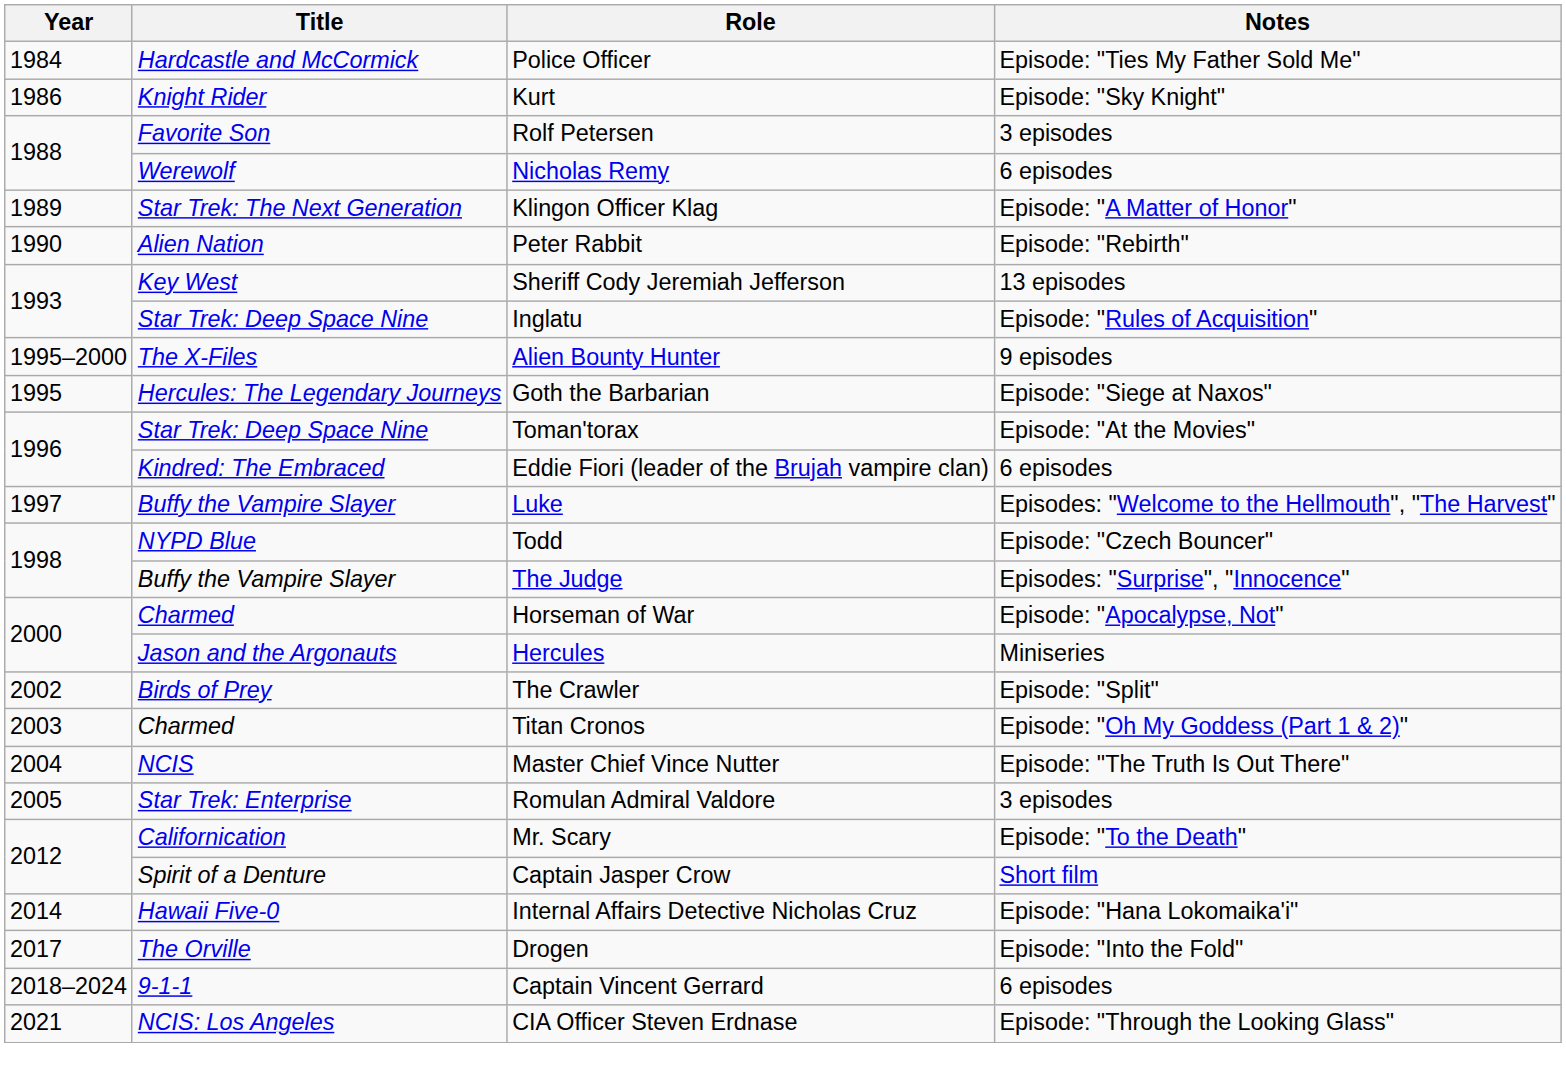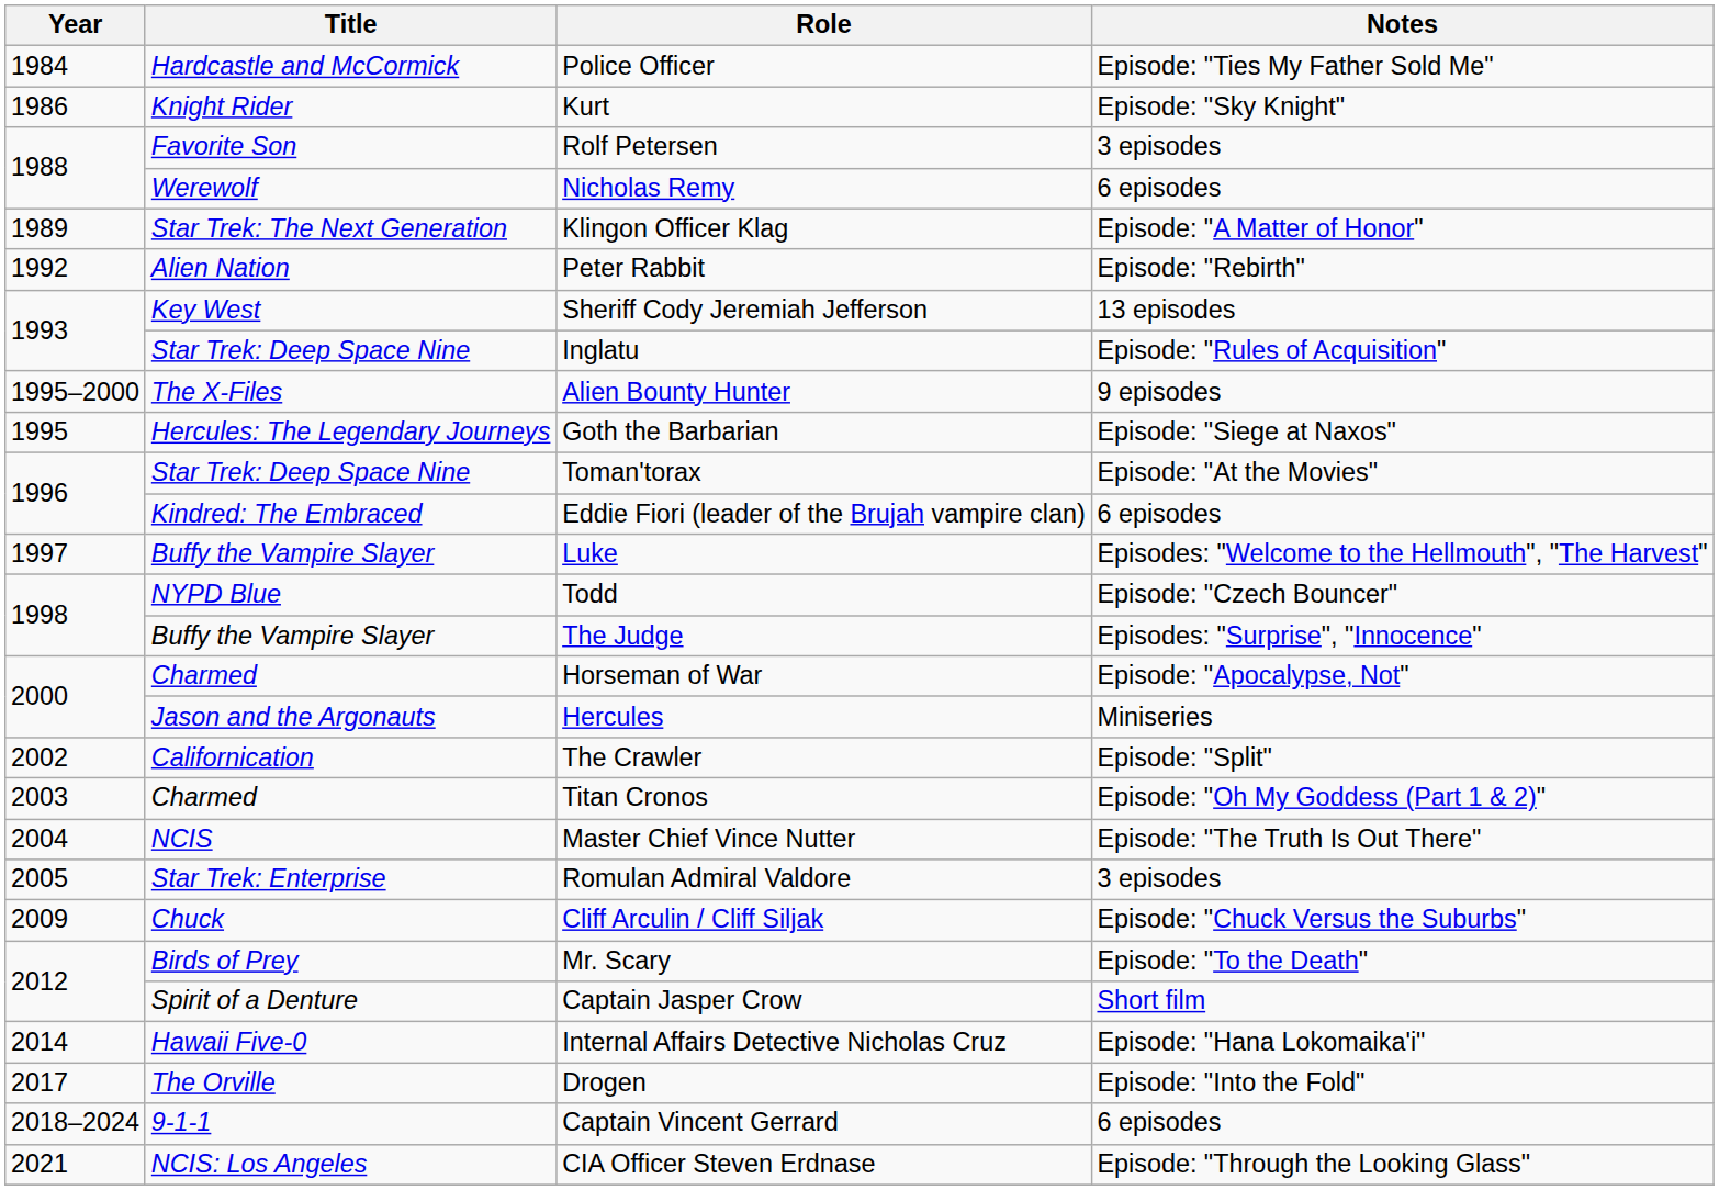Peter Rabbit | Year: 1990 -> 1992
The Crawler | Title: Birds of Prey -> Californication
+ row: 2009 | Chuck | Cliff Arculin / Cliff Siljak | Episode: "Chuck Versus the Suburbs"
Mr. Scary | Title: Californication -> Birds of Prey
